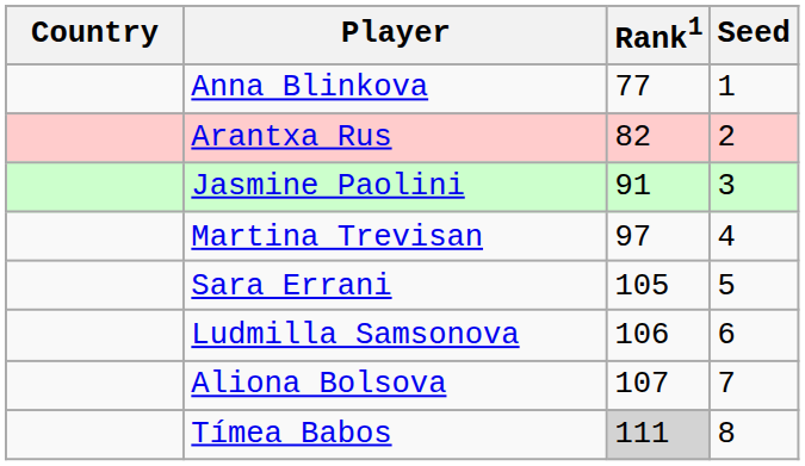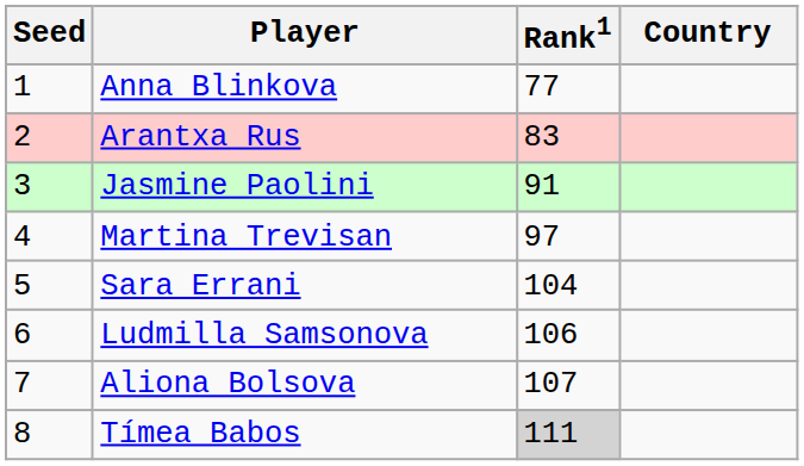columns swapped: Country <-> Seed
Arantxa Rus | Rank1: 82 -> 83
Sara Errani | Rank1: 105 -> 104
